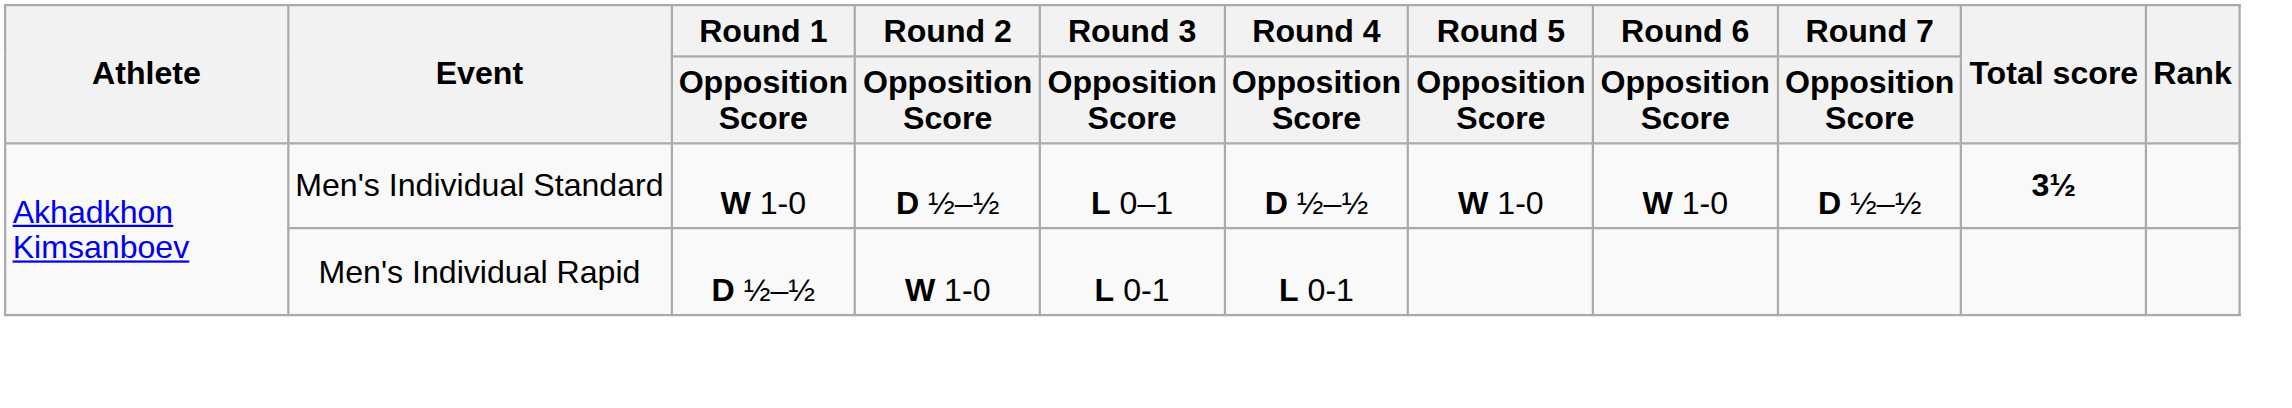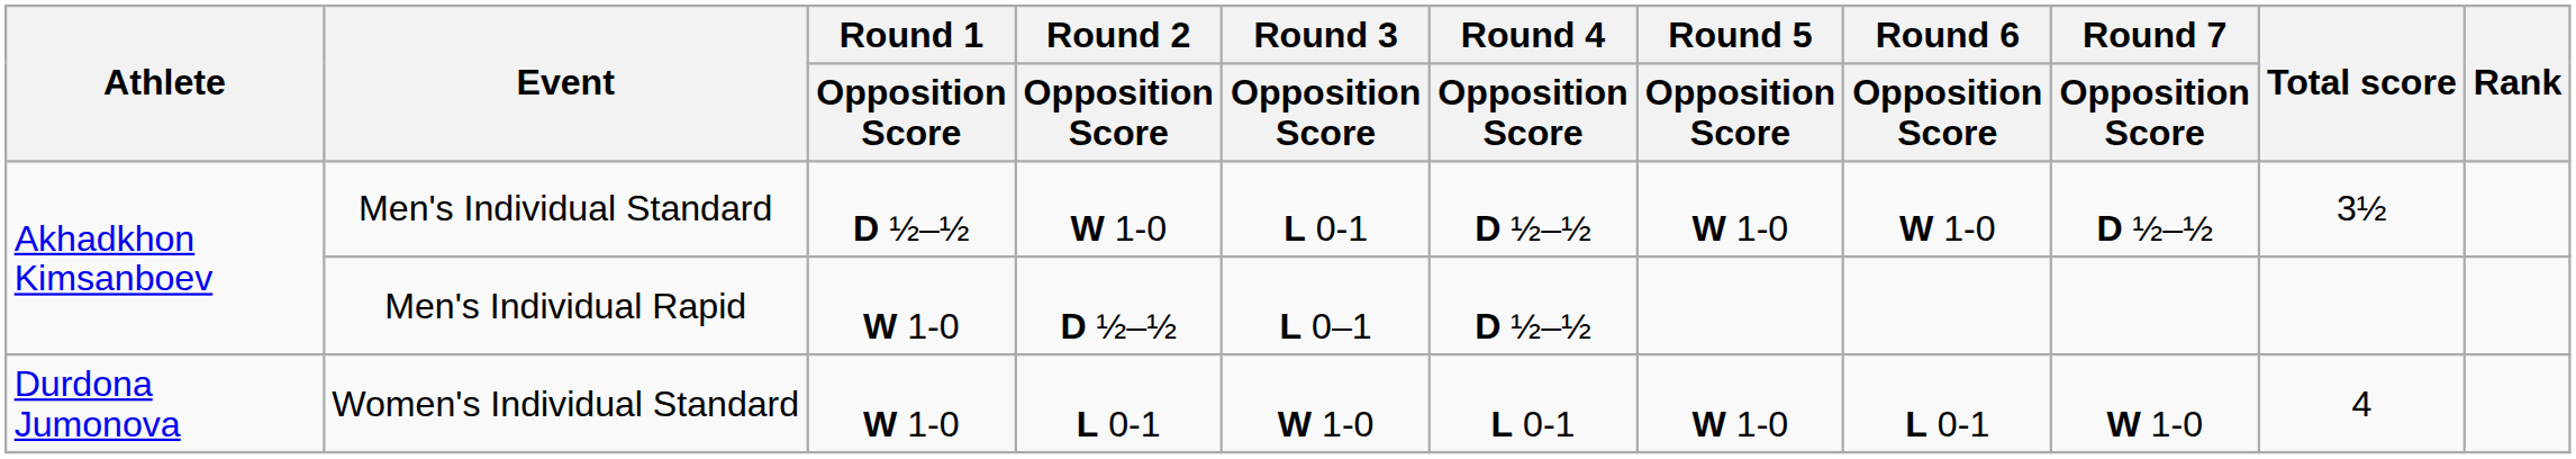Men's Individual Standard | Round 1 / Opposition Score: W 1-0 -> D ½–½
Men's Individual Standard | Round 2 / Opposition Score: D ½–½ -> W 1-0
Men's Individual Standard | Round 3 / Opposition Score: L 0–1 -> L 0-1
Men's Individual Standard | Total score: bold -> normal
Men's Individual Rapid | Round 1 / Opposition Score: D ½–½ -> W 1-0
Men's Individual Rapid | Round 2 / Opposition Score: W 1-0 -> D ½–½
Men's Individual Rapid | Round 3 / Opposition Score: L 0-1 -> L 0–1
Men's Individual Rapid | Round 4 / Opposition Score: L 0-1 -> D ½–½
+ row: Durdona Jumonova | Women's Individual Standard | W 1-0 | L 0-1 | W 1-0 | L 0-1 | W 1-0 | L 0-1 | W 1-0 | 4
